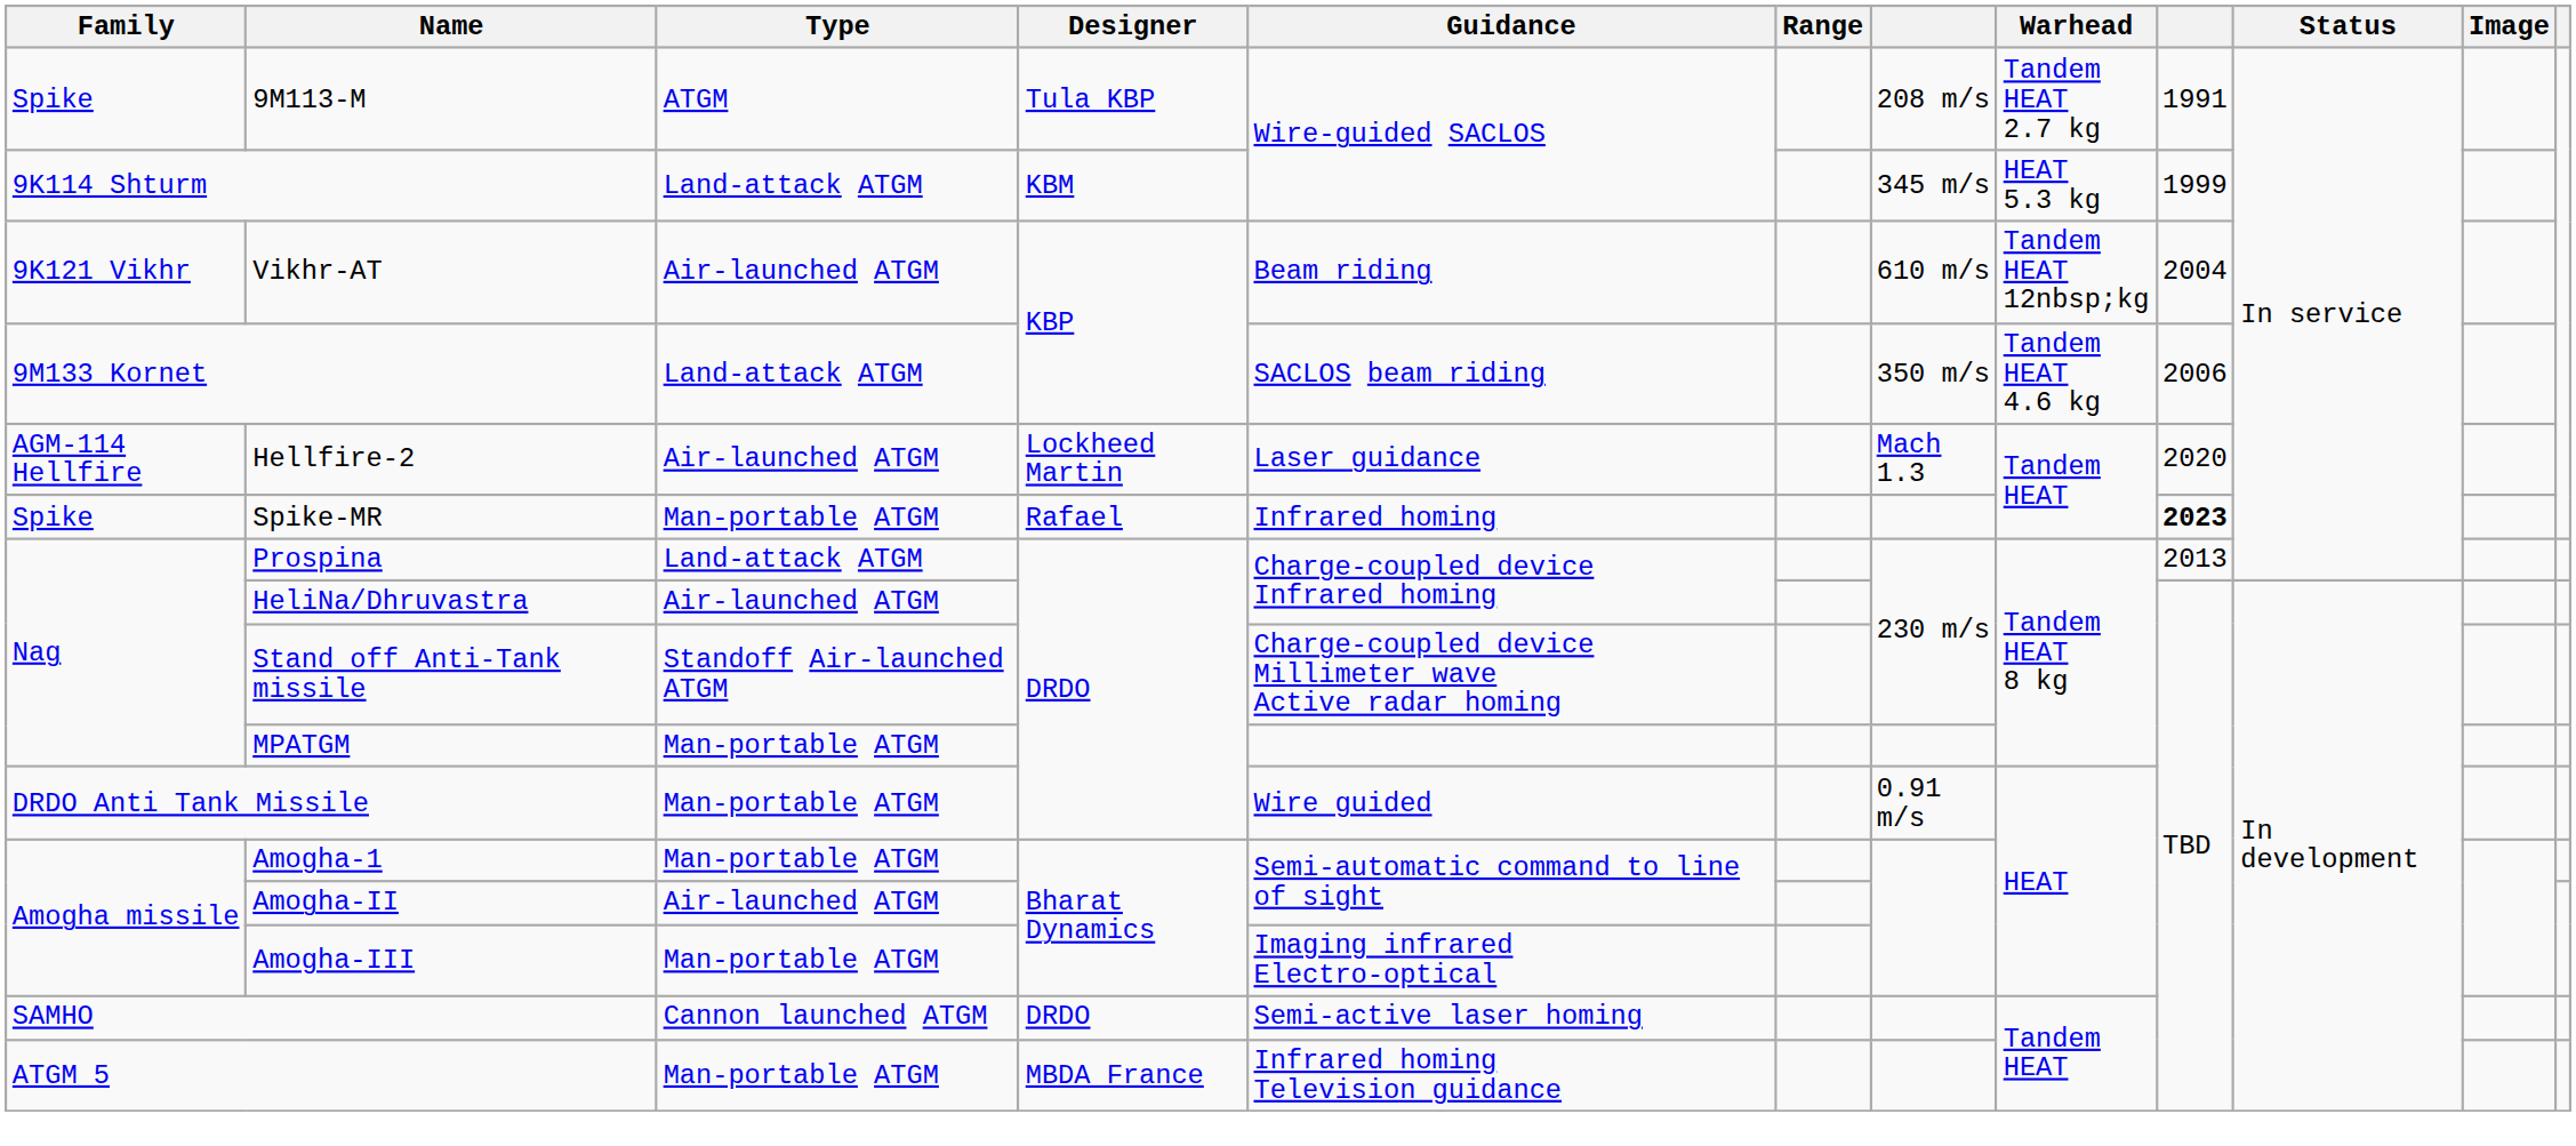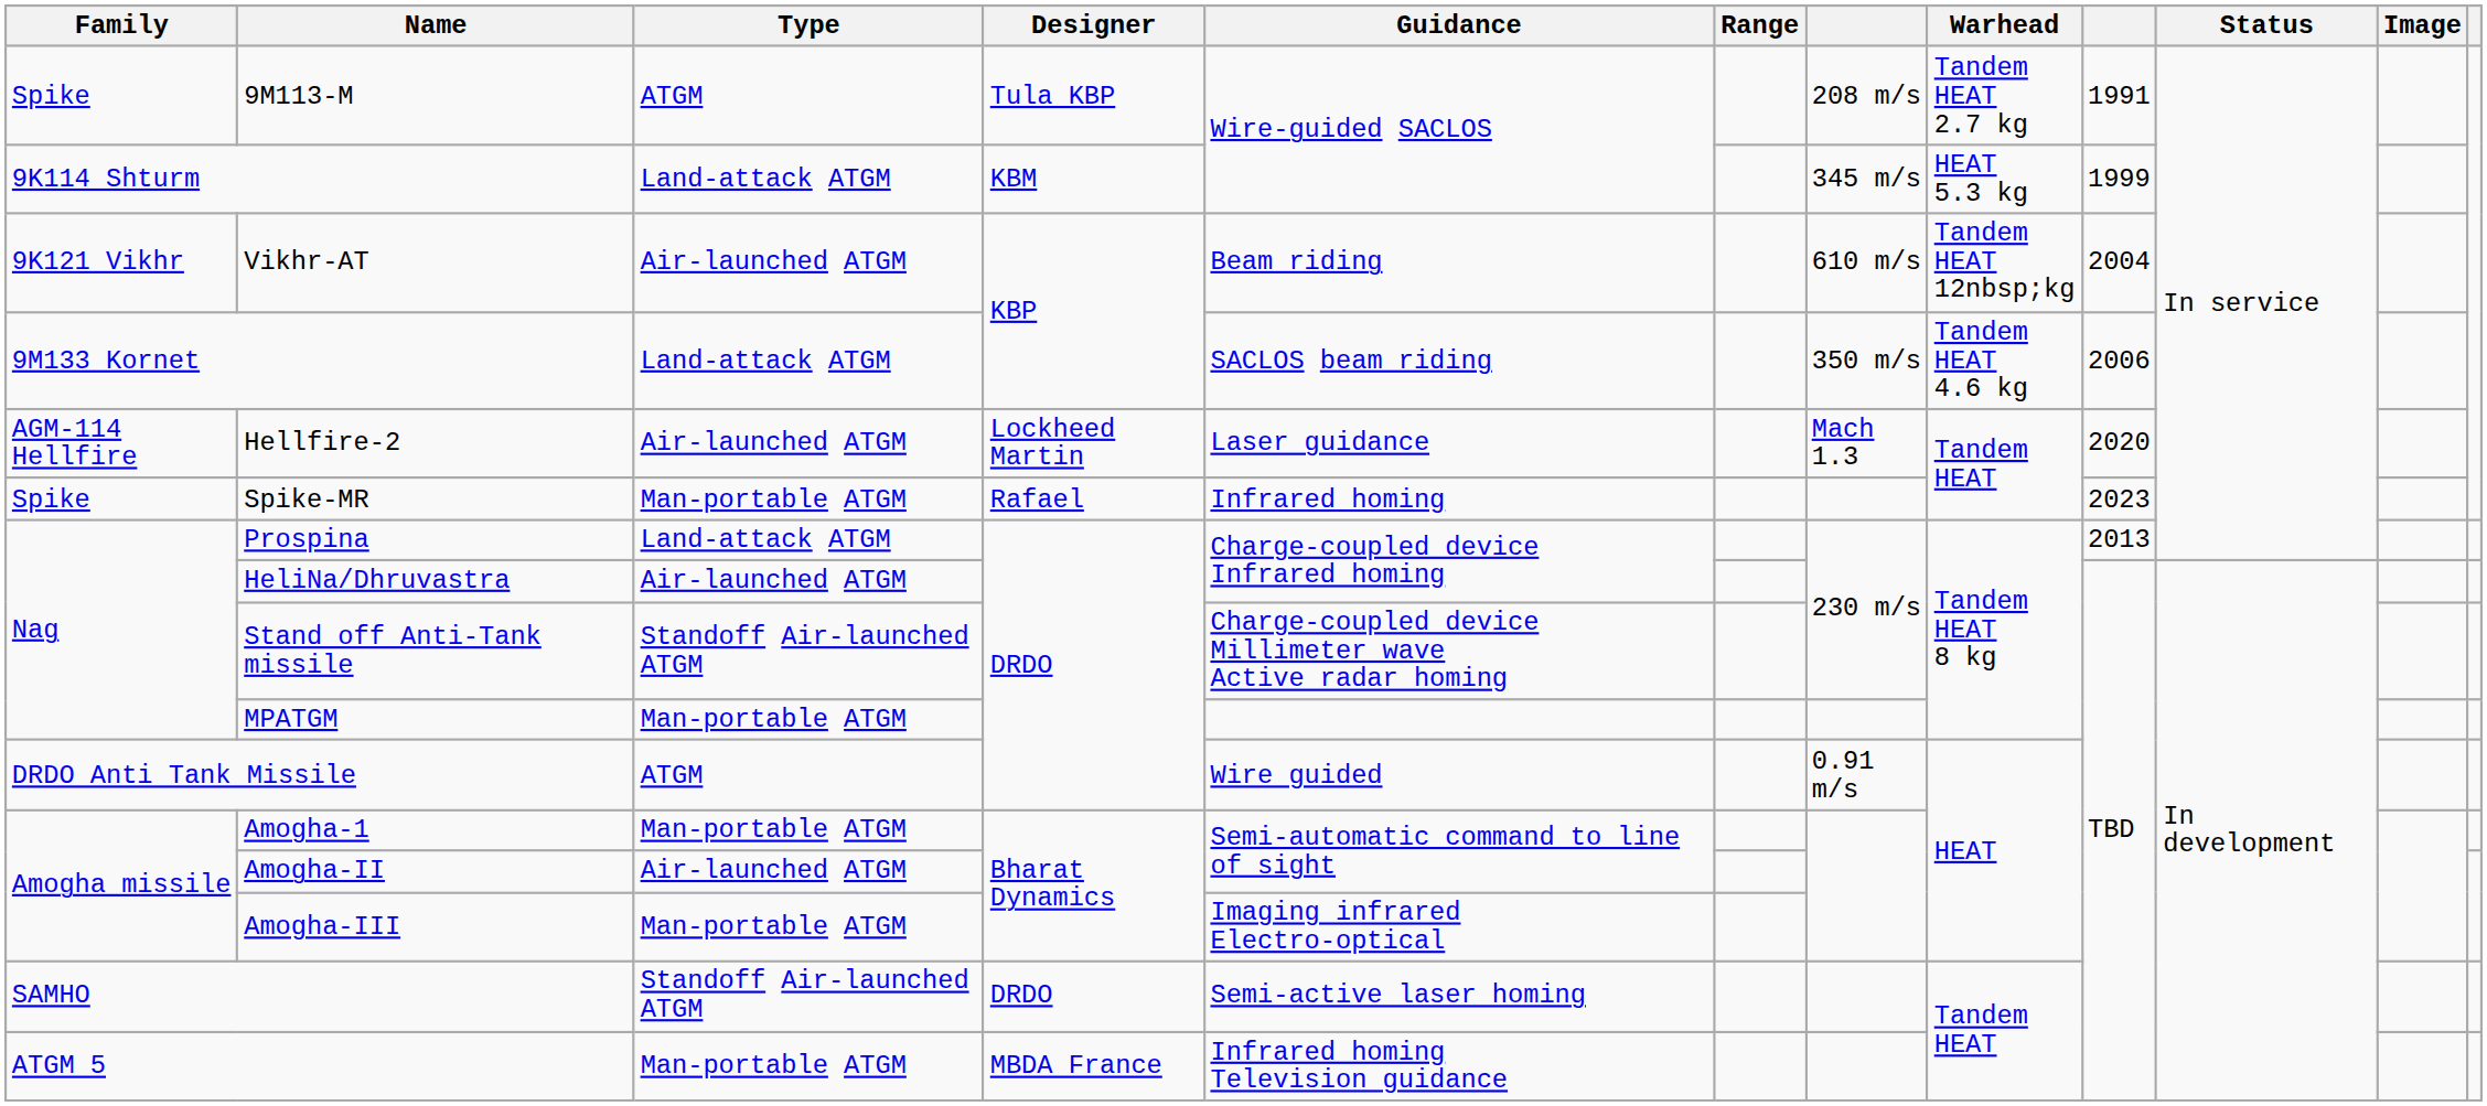Spike-MR | column 9: bold -> normal
DRDO Anti Tank Missile | Type: Man-portable ATGM -> ATGM
SAMHO | Type: Cannon launched ATGM -> Standoff Air-launched ATGM
